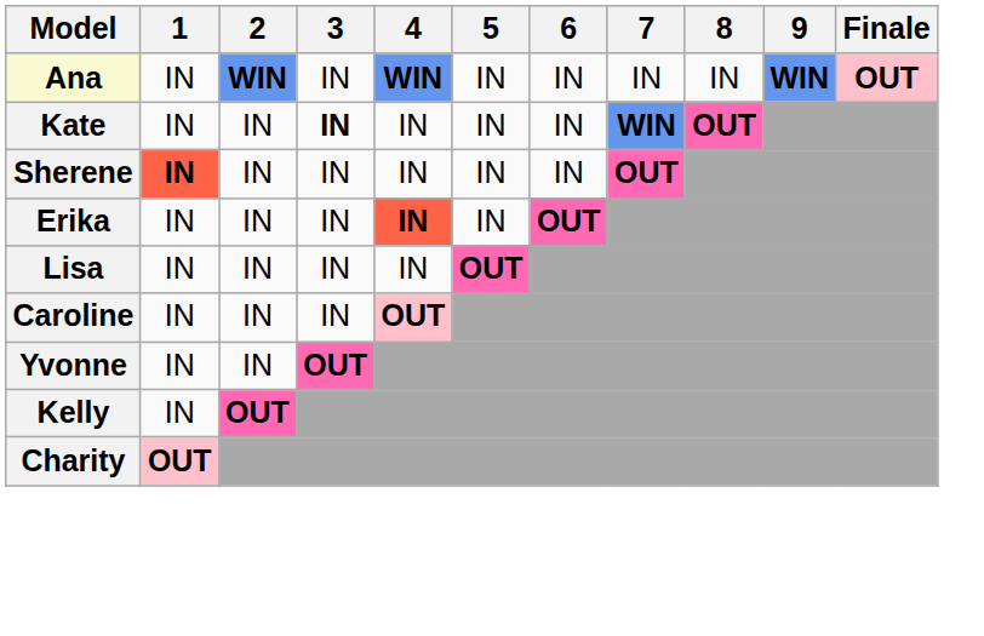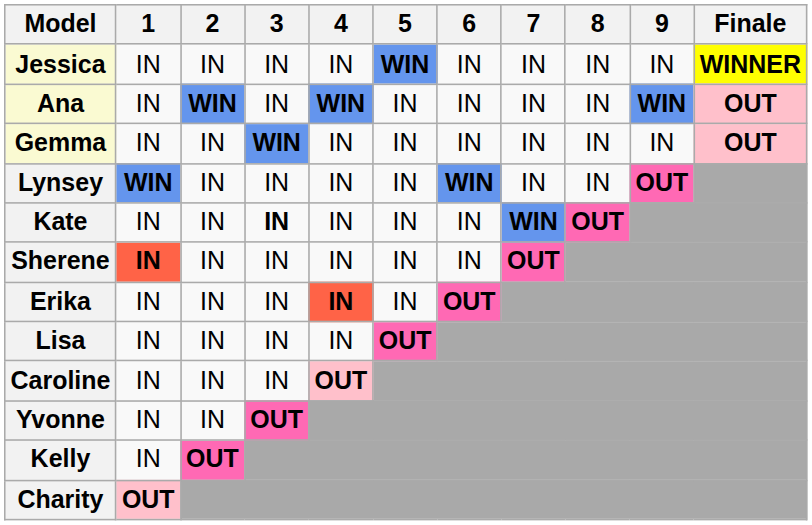+ row: Jessica | IN | IN | IN | IN | WIN | IN | IN | IN | IN | WINNER
+ row: Gemma | IN | IN | WIN | IN | IN | IN | IN | IN | IN | OUT
+ row: Lynsey | WIN | IN | IN | IN | IN | WIN | IN | IN | OUT
